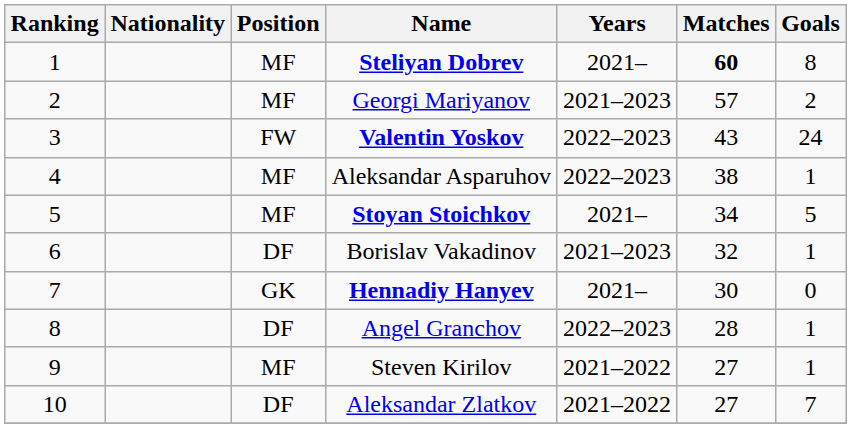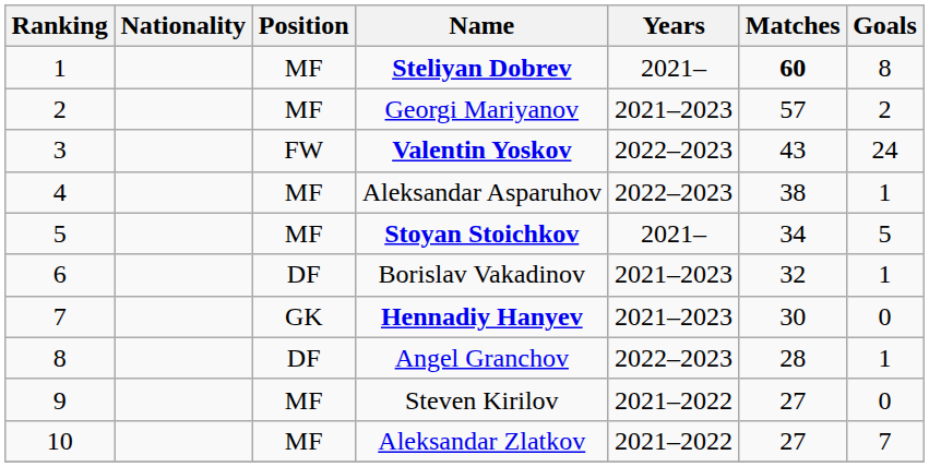Hennadiy Hanyev | Years: 2021– -> 2021–2023
Steven Kirilov | Goals: 1 -> 0
Aleksandar Zlatkov | Position: DF -> MF
